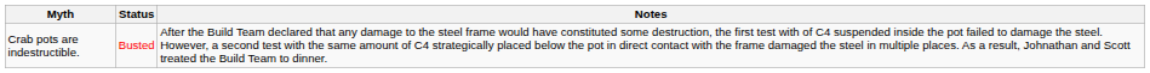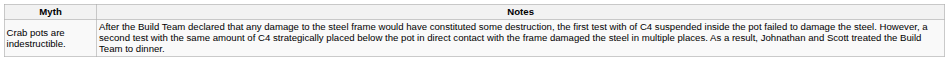- column: Status | Busted
